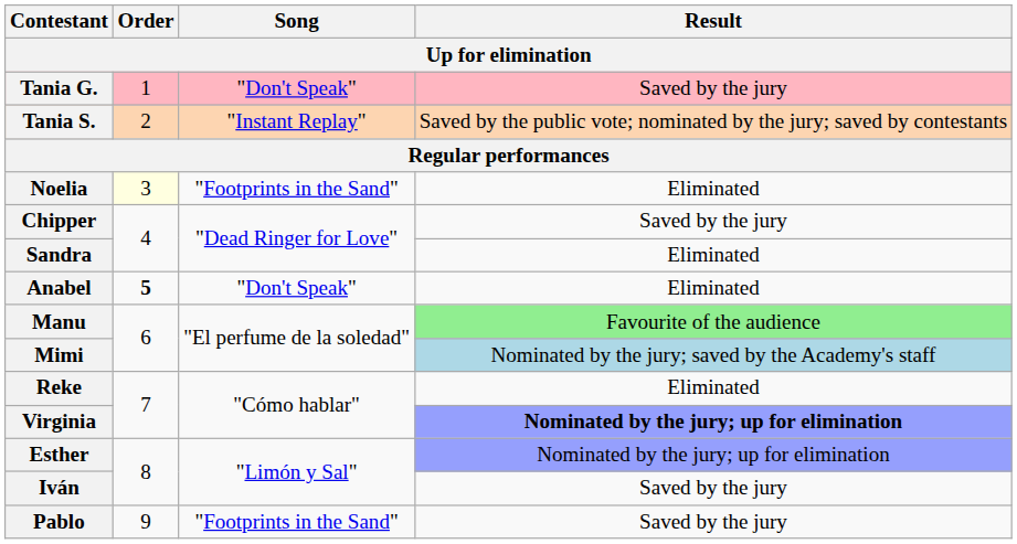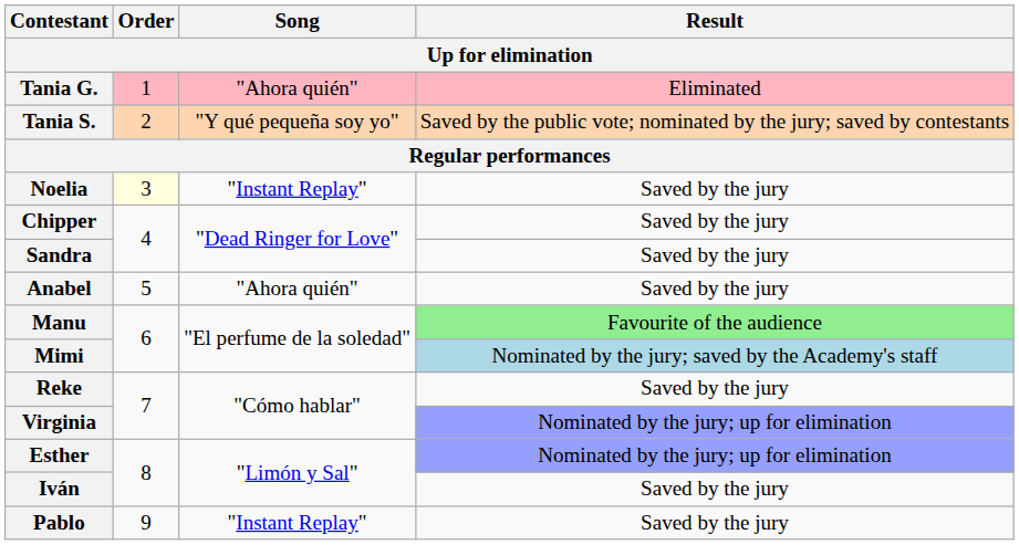Tania G. | Song: "Don't Speak" -> "Ahora quién"
Tania G. | Result: Saved by the jury -> Eliminated
Tania S. | Song: "Instant Replay" -> "Y qué pequeña soy yo"
Noelia | Song: "Footprints in the Sand" -> "Instant Replay"
Noelia | Result: Eliminated -> Saved by the jury
Sandra | Result: Eliminated -> Saved by the jury
Anabel | Order: bold -> normal
Anabel | Song: "Don't Speak" -> "Ahora quién"
Anabel | Result: Eliminated -> Saved by the jury
Reke | Result: Eliminated -> Saved by the jury
Virginia | Result: bold -> normal
Pablo | Song: "Footprints in the Sand" -> "Instant Replay"
